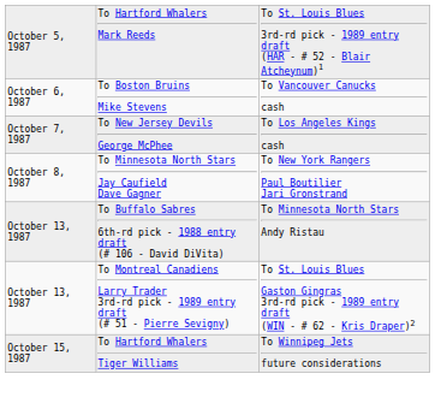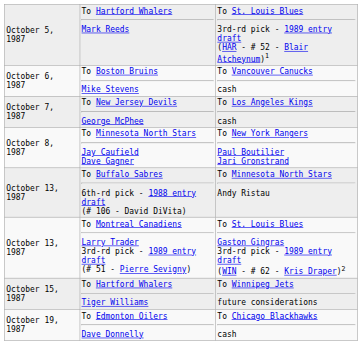+ row: October 19, 1987 | To Edmonton Oilers Dave Donnelly | To Chicago Blackhawks cash
